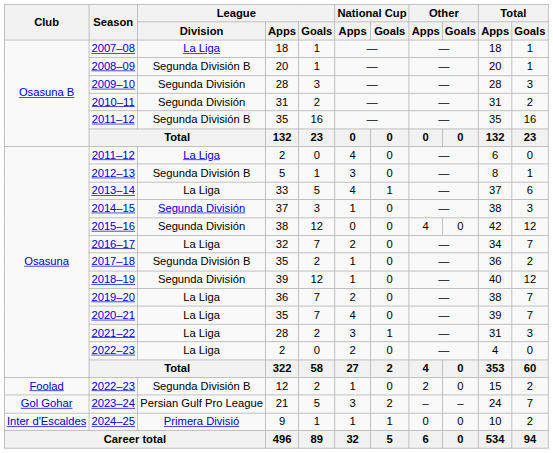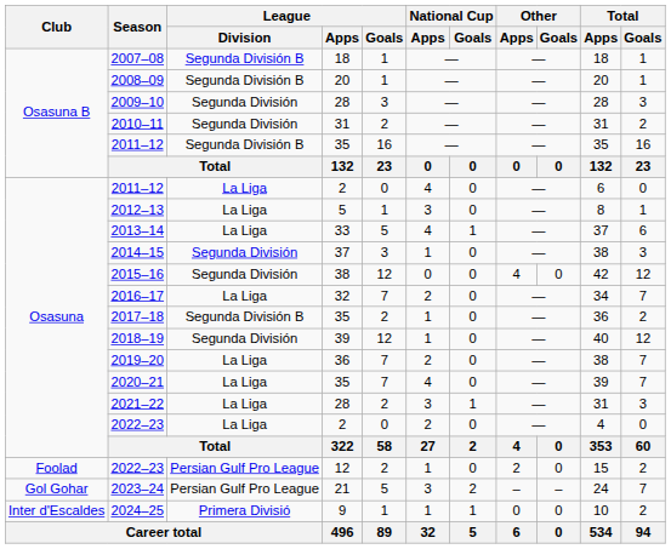2007–08 | League / Division: La Liga -> Segunda División B
2012–13 | League / Division: Segunda División B -> La Liga
2022–23 / 12 | League / Division: Segunda División B -> Persian Gulf Pro League
